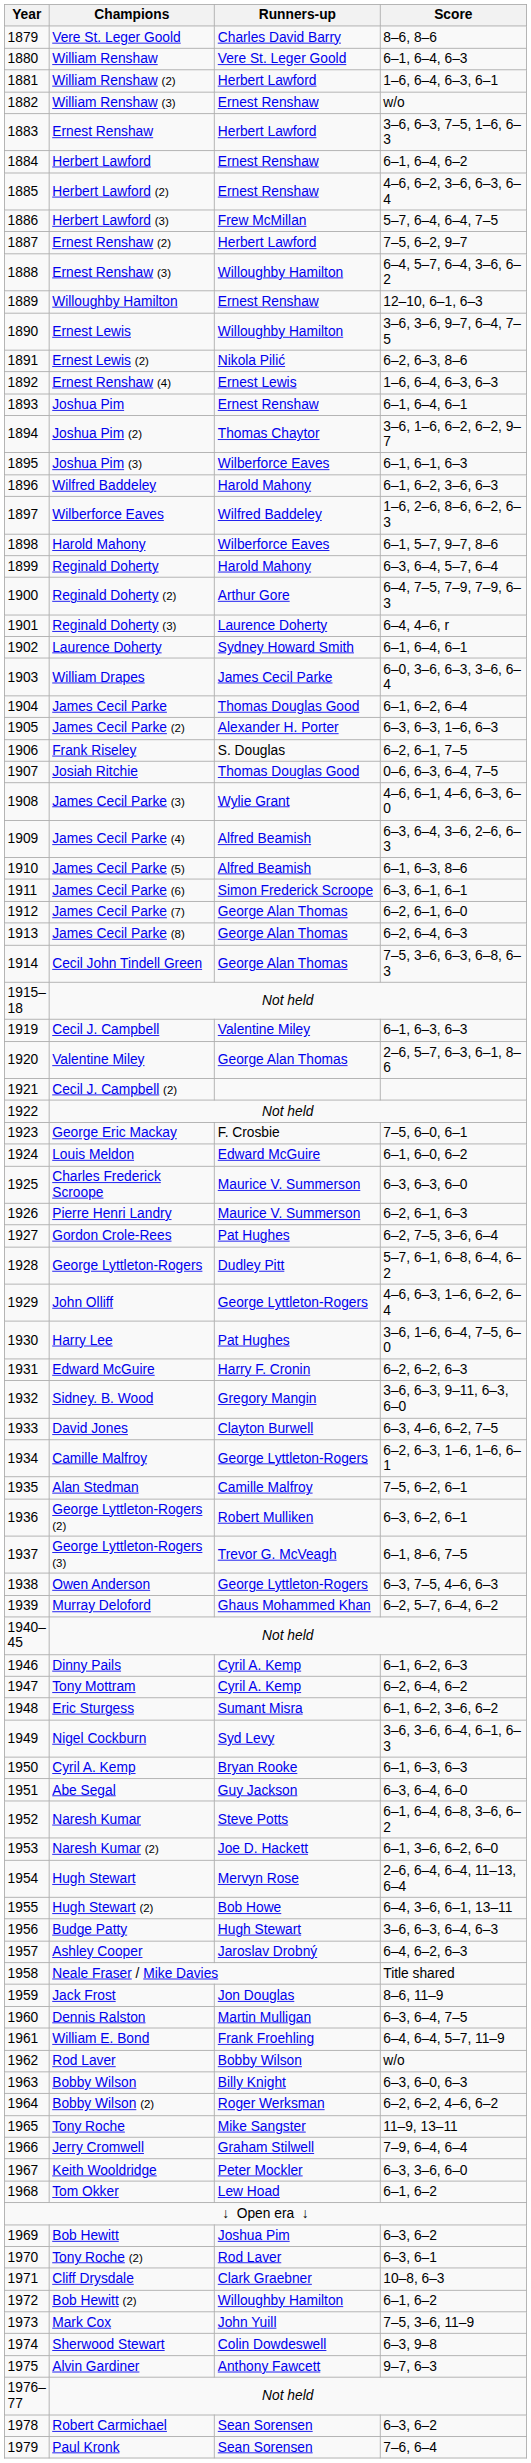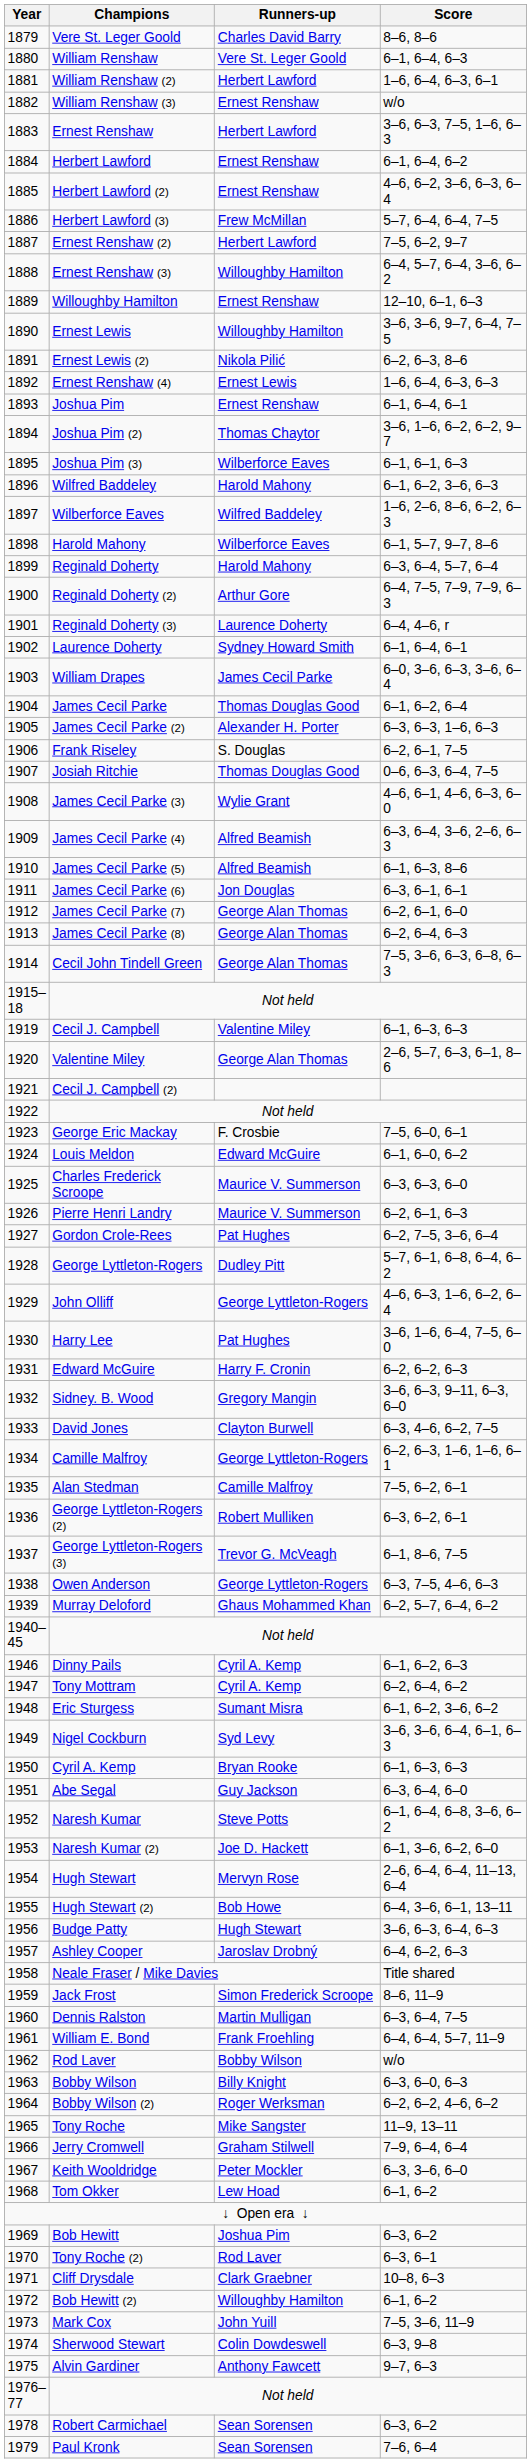James Cecil Parke (6) | Runners-up: Simon Frederick Scroope -> Jon Douglas
Jack Frost | Runners-up: Jon Douglas -> Simon Frederick Scroope
